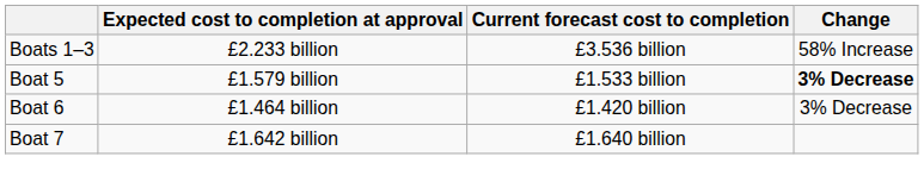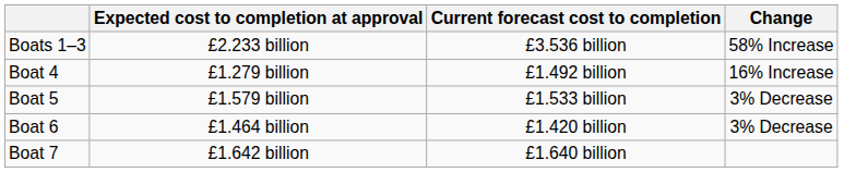+ row: Boat 4 | £1.279 billion | £1.492 billion | 16% Increase
Boat 5 | Change: bold -> normal
